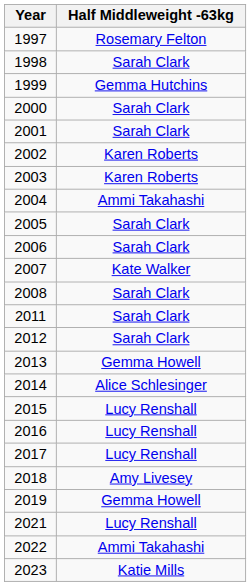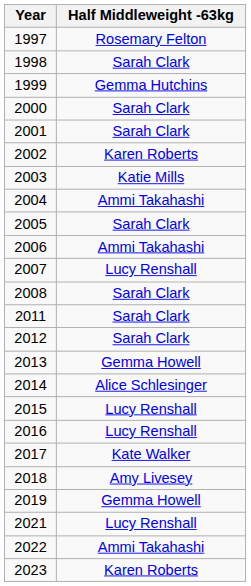2003 | Half Middleweight -63kg: Karen Roberts -> Katie Mills
2006 | Half Middleweight -63kg: Sarah Clark -> Ammi Takahashi
2007 | Half Middleweight -63kg: Kate Walker -> Lucy Renshall
2017 | Half Middleweight -63kg: Lucy Renshall -> Kate Walker
2023 | Half Middleweight -63kg: Katie Mills -> Karen Roberts
